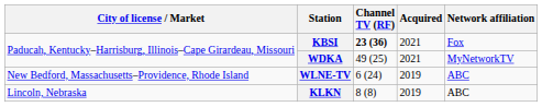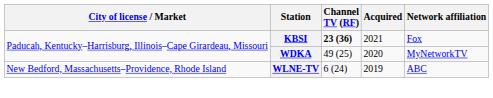WDKA | Acquired: 2021 -> 2020
- row: Lincoln, Nebraska | KLKN | 8 (8) | 2019 | ABC
